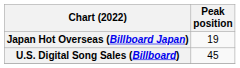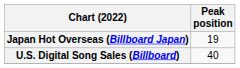U.S. Digital Song Sales (Billboard) | Peak position: 45 -> 40
